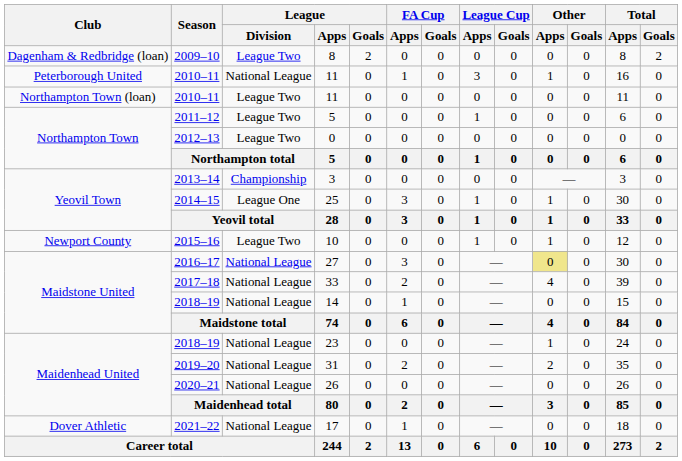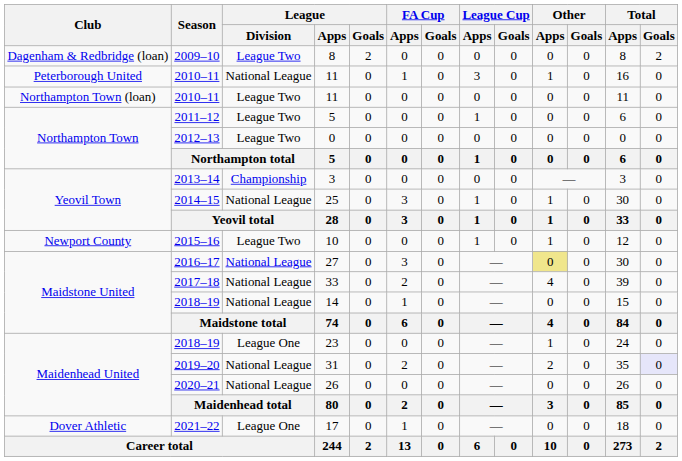25 | League / Division: League One -> National League
23 | League / Division: National League -> League One
31 | Total / Goals: no background -> lavender background
17 | League / Division: National League -> League One
